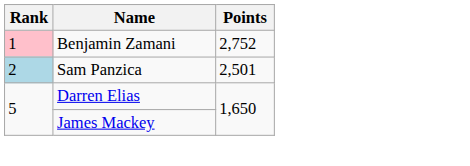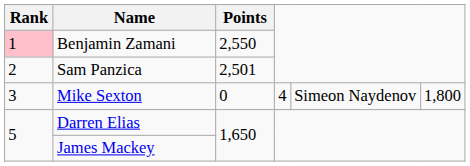Benjamin Zamani | Points: 2,752 -> 2,550
Sam Panzica | Rank: lightblue background -> no background
+ row: 3 | Mike Sexton | 0 | 4 | Simeon Naydenov | 1,800
